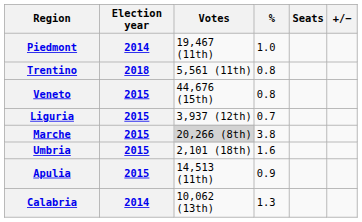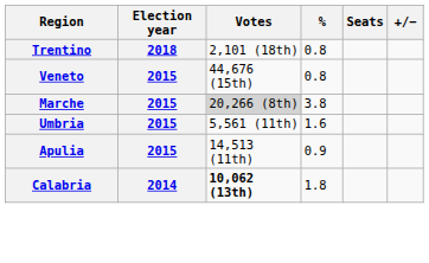- row: Piedmont | 2014 | 19,467 (11th) | 1.0
Trentino | Votes: 5,561 (11th) -> 2,101 (18th)
- row: Liguria | 2015 | 3,937 (12th) | 0.7
Umbria | Votes: 2,101 (18th) -> 5,561 (11th)
Calabria | Votes: normal -> bold
Calabria | %: 1.3 -> 1.8
